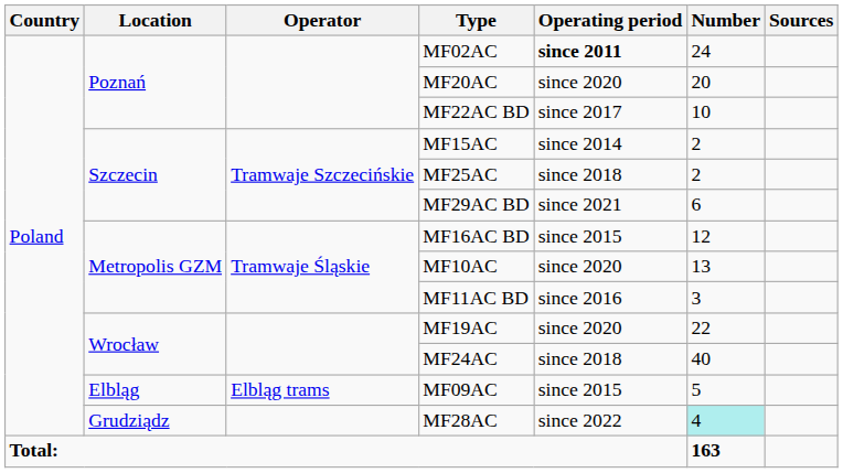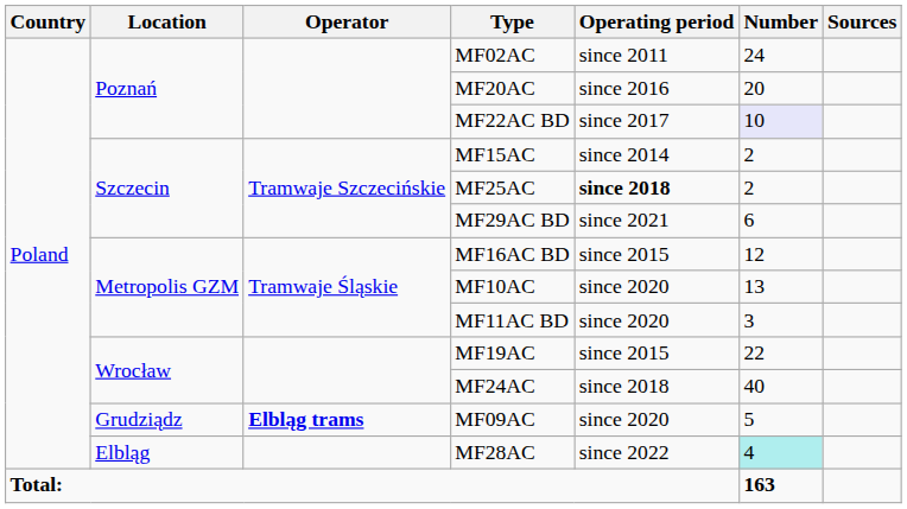MF02AC | Operating period: bold -> normal
MF20AC | Operating period: since 2020 -> since 2016
MF22AC BD | Number: no background -> lavender background
MF25AC | Operating period: normal -> bold
MF11AC BD | Operating period: since 2016 -> since 2020
MF19AC | Operating period: since 2020 -> since 2015
MF09AC | Location: Elbląg -> Grudziądz
MF09AC | Operator: normal -> bold
MF09AC | Operating period: since 2015 -> since 2020
MF28AC | Location: Grudziądz -> Elbląg
